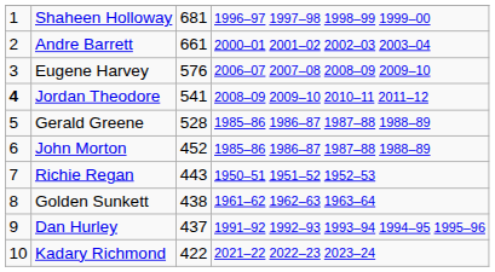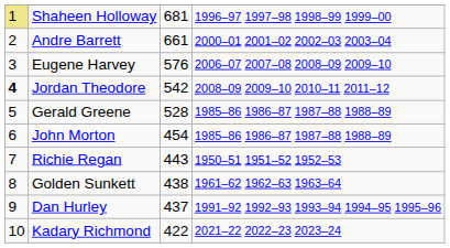Shaheen Holloway | column 1: no background -> khaki background
Jordan Theodore | column 3: 541 -> 542
John Morton | column 3: 452 -> 454
